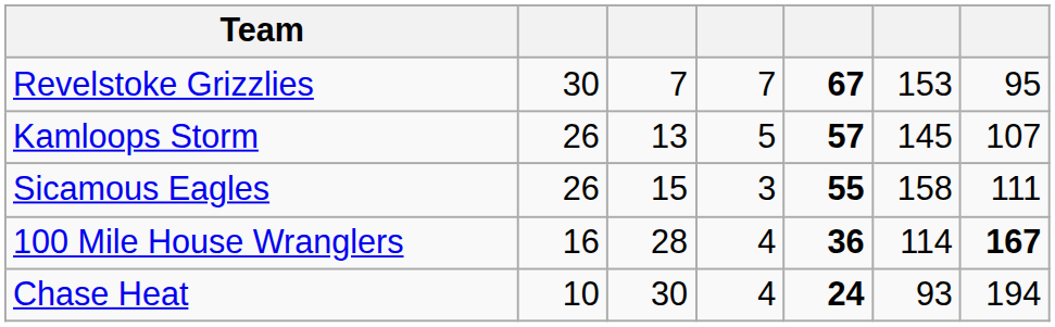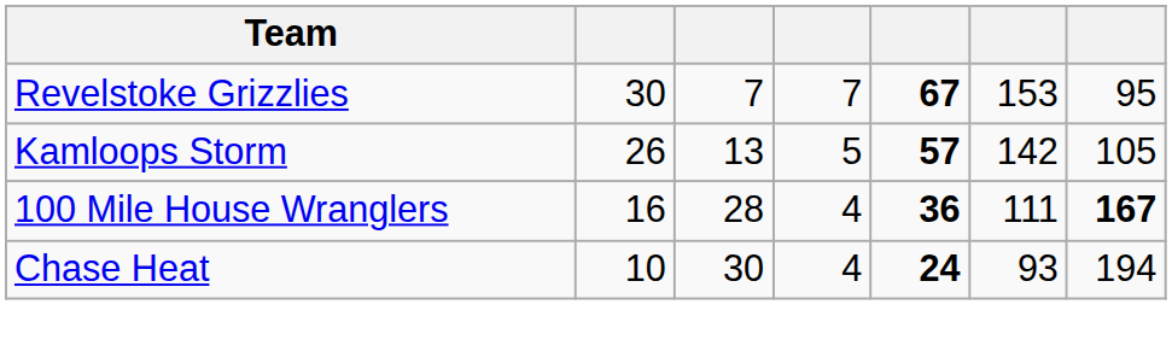Kamloops Storm | column 6: 145 -> 142
Kamloops Storm | column 7: 107 -> 105
- row: Sicamous Eagles | 26 | 15 | 3 | 55 | 158 | 111
100 Mile House Wranglers | column 6: 114 -> 111
